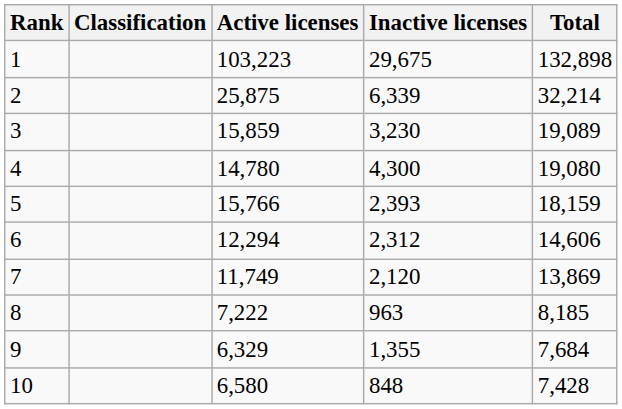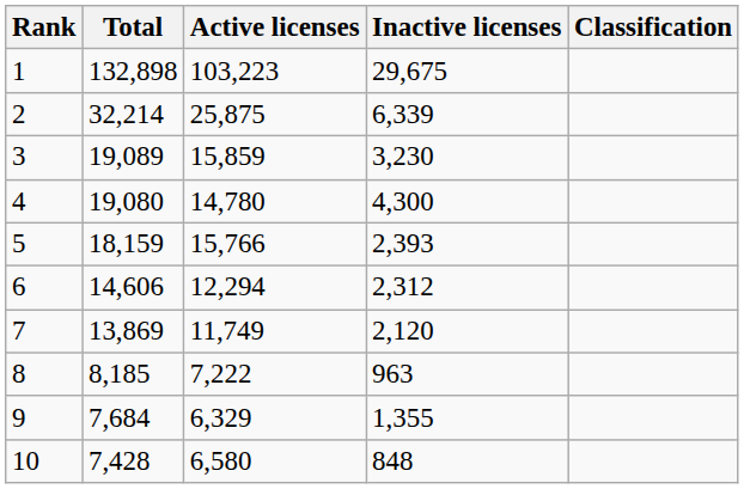columns swapped: Classification <-> Total
